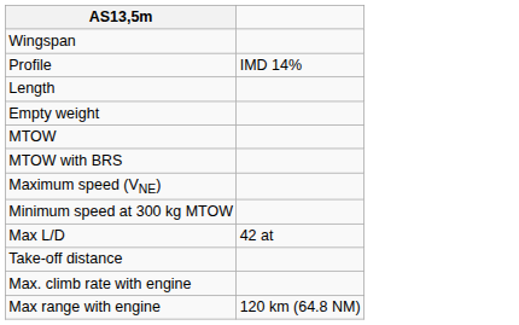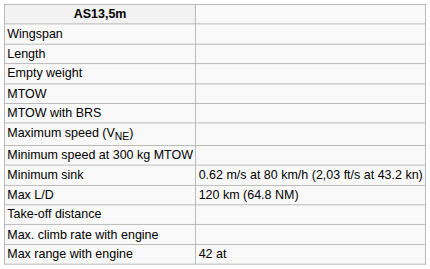- row: Profile | IMD 14%
+ row: Minimum sink | 0.62 m/s at 80 km/h (2,03 ft/s at 43.2 kn)
Max L/D | column 2: 42 at -> 120 km (64.8 NM)
Max range with engine | column 2: 120 km (64.8 NM) -> 42 at
